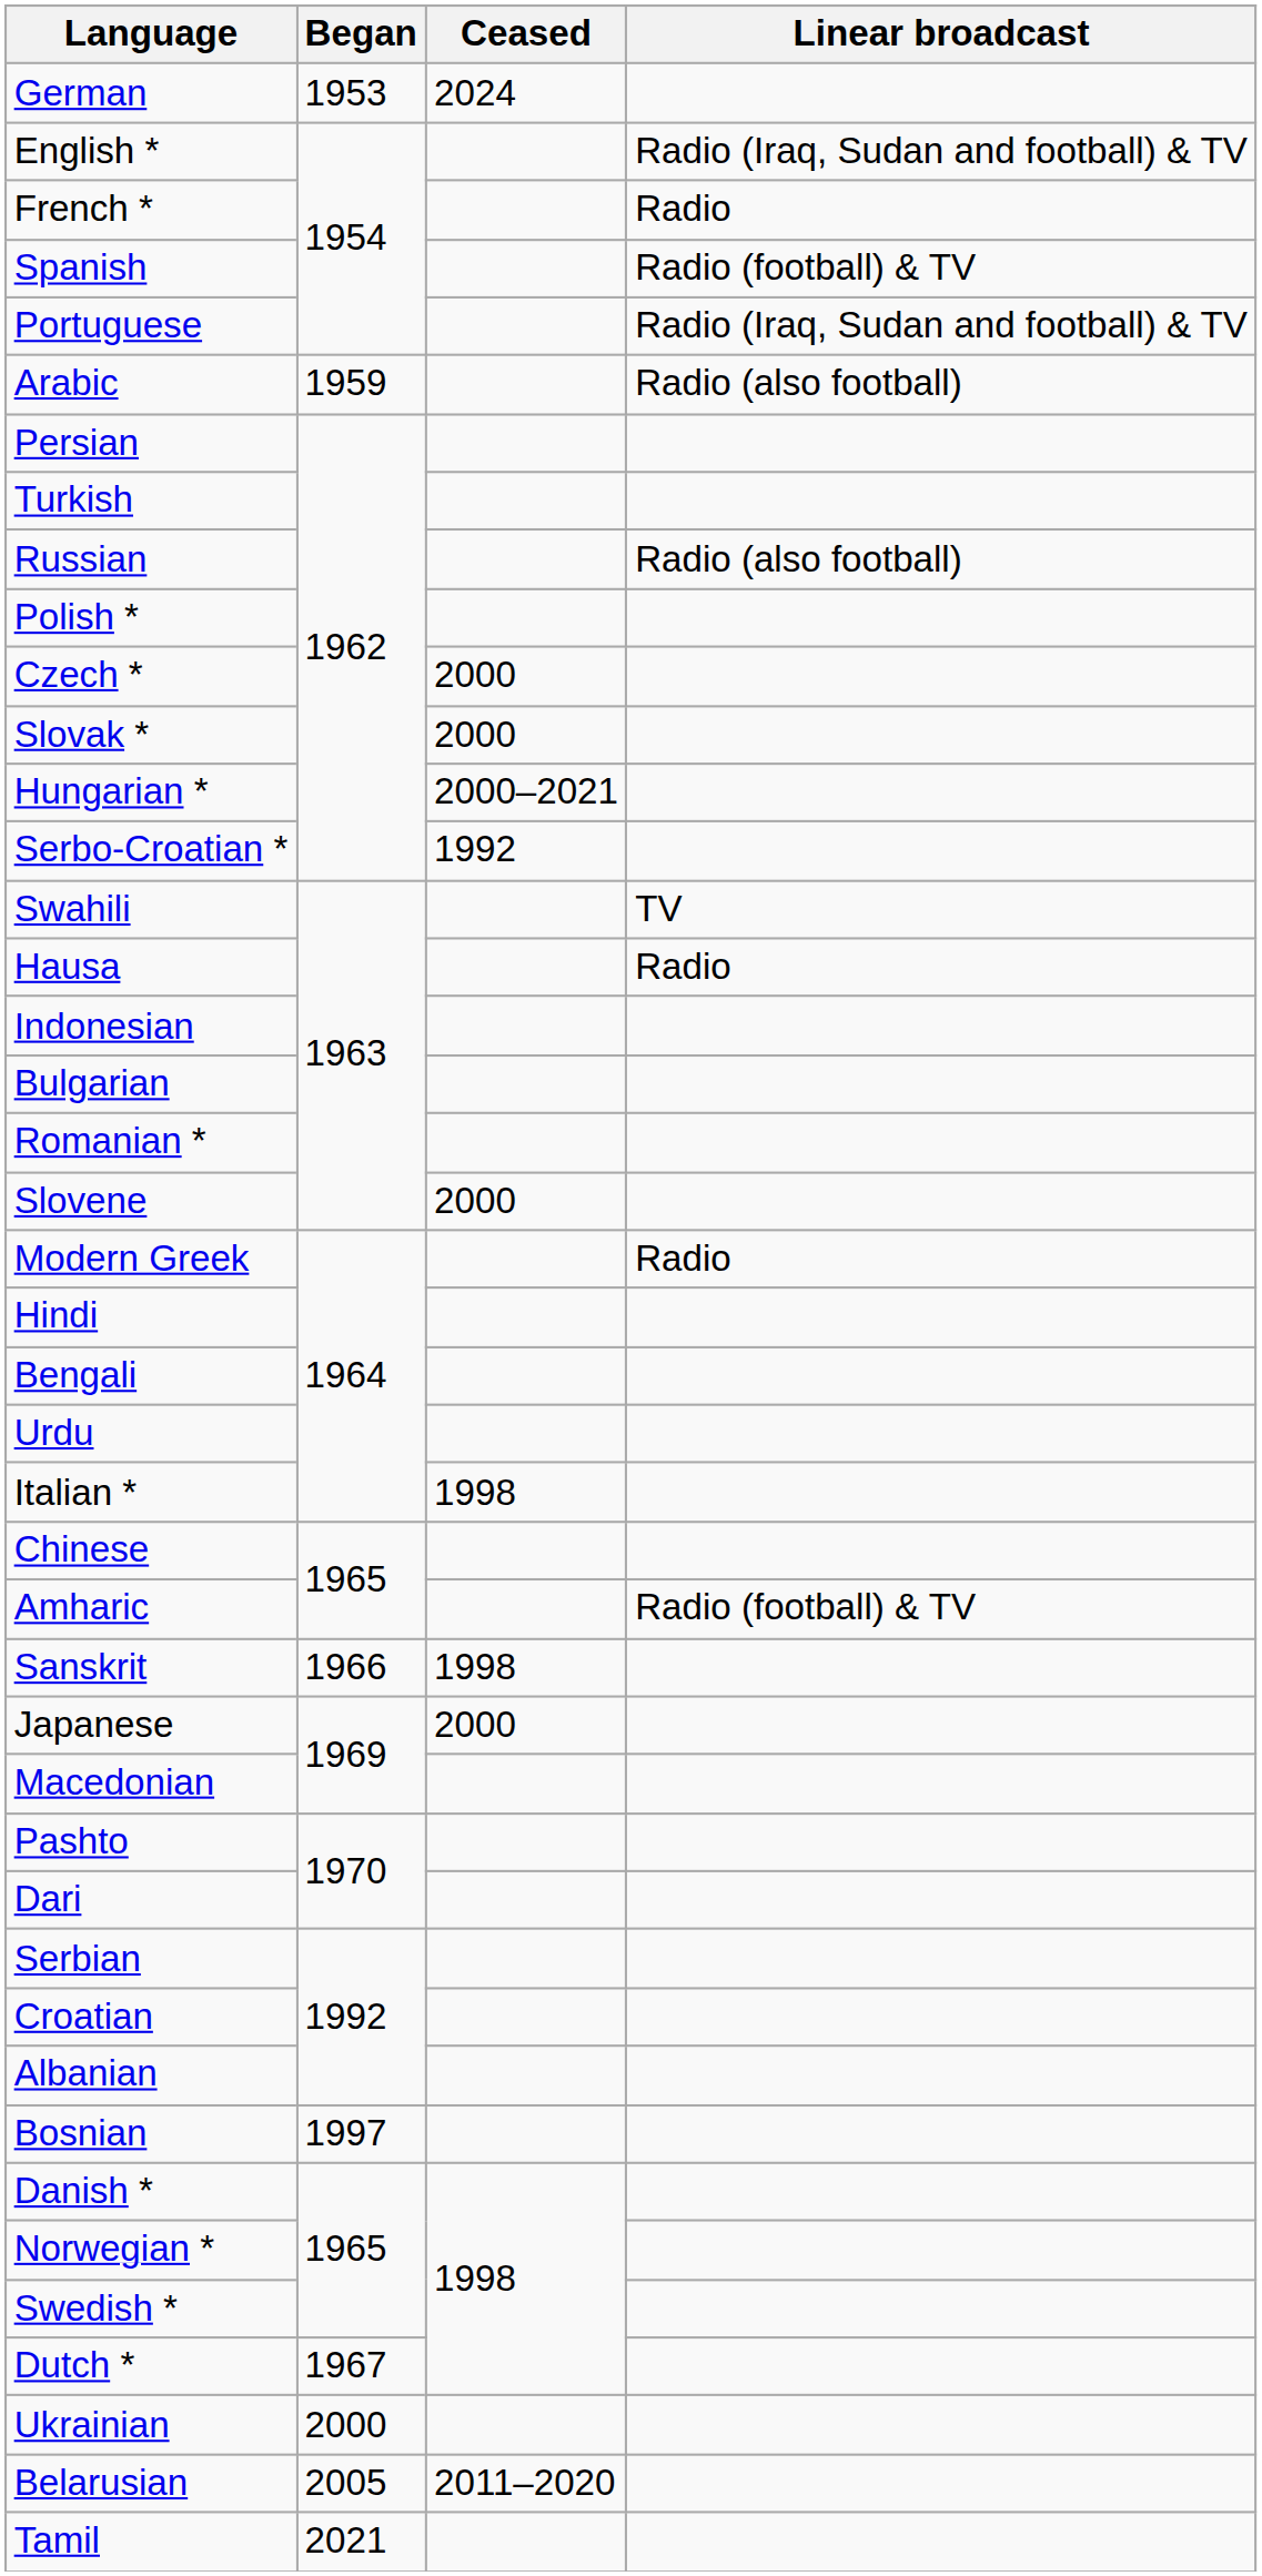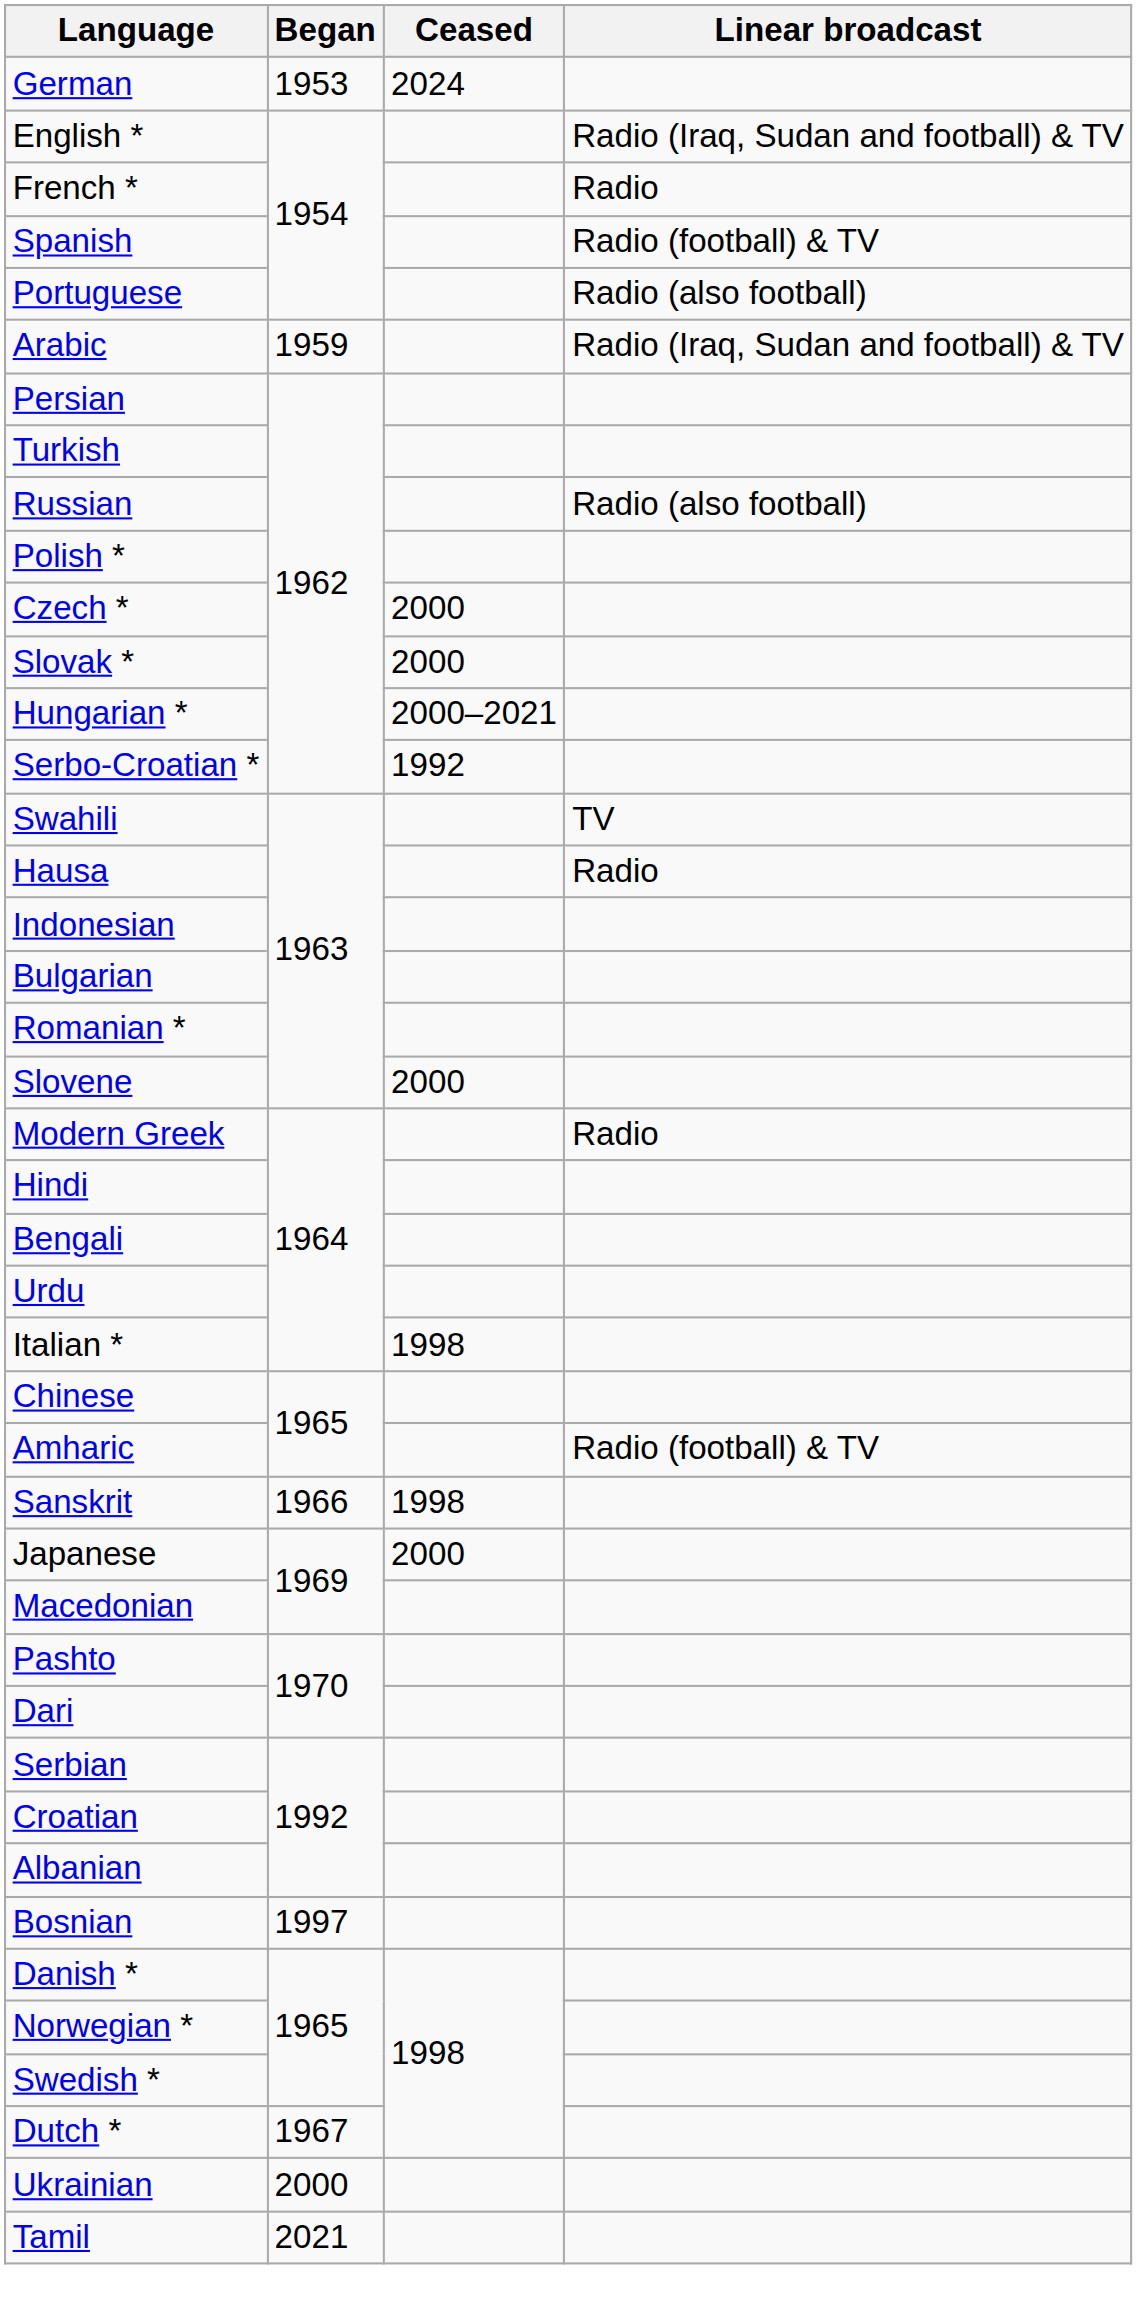Portuguese | Linear broadcast: Radio (Iraq, Sudan and football) & TV -> Radio (also football)
Arabic | Linear broadcast: Radio (also football) -> Radio (Iraq, Sudan and football) & TV
- row: Belarusian | 2005 | 2011–2020
